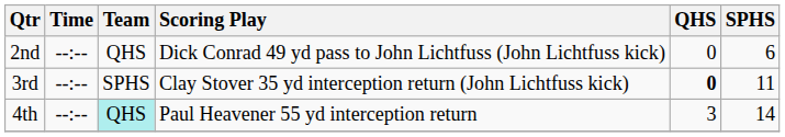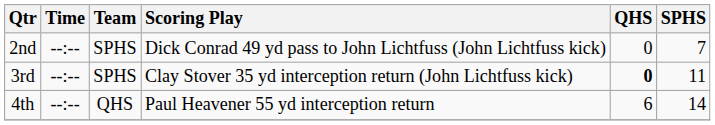2nd | Team: QHS -> SPHS
2nd | SPHS: 6 -> 7
4th | Team: paleturquoise background -> no background
4th | QHS: 3 -> 6
